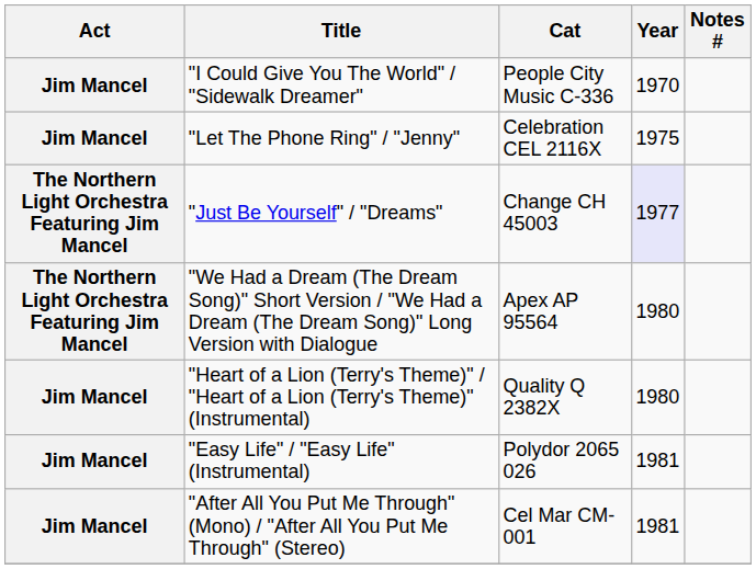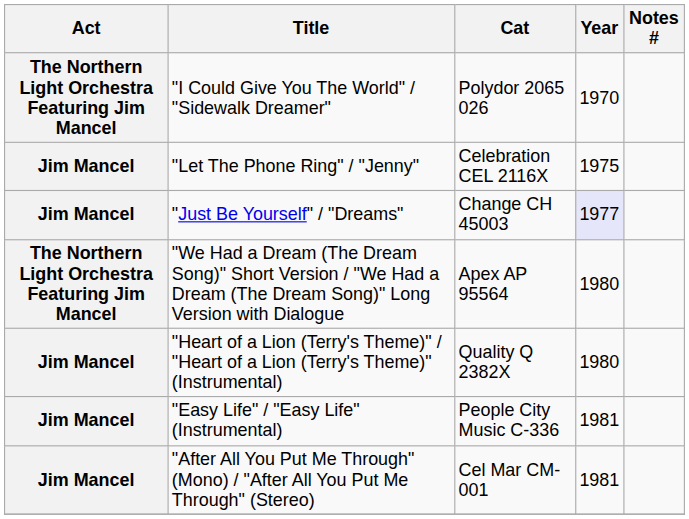"I Could Give You The World" / "Sidewalk Dreamer" | Act: Jim Mancel -> The Northern Light Orchestra Featuring Jim Mancel
"I Could Give You The World" / "Sidewalk Dreamer" | Cat: People City Music C-336 -> Polydor 2065 026
"Just Be Yourself" / "Dreams" | Act: The Northern Light Orchestra Featuring Jim Mancel -> Jim Mancel
"Easy Life" / "Easy Life" (Instrumental) | Cat: Polydor 2065 026 -> People City Music C-336
